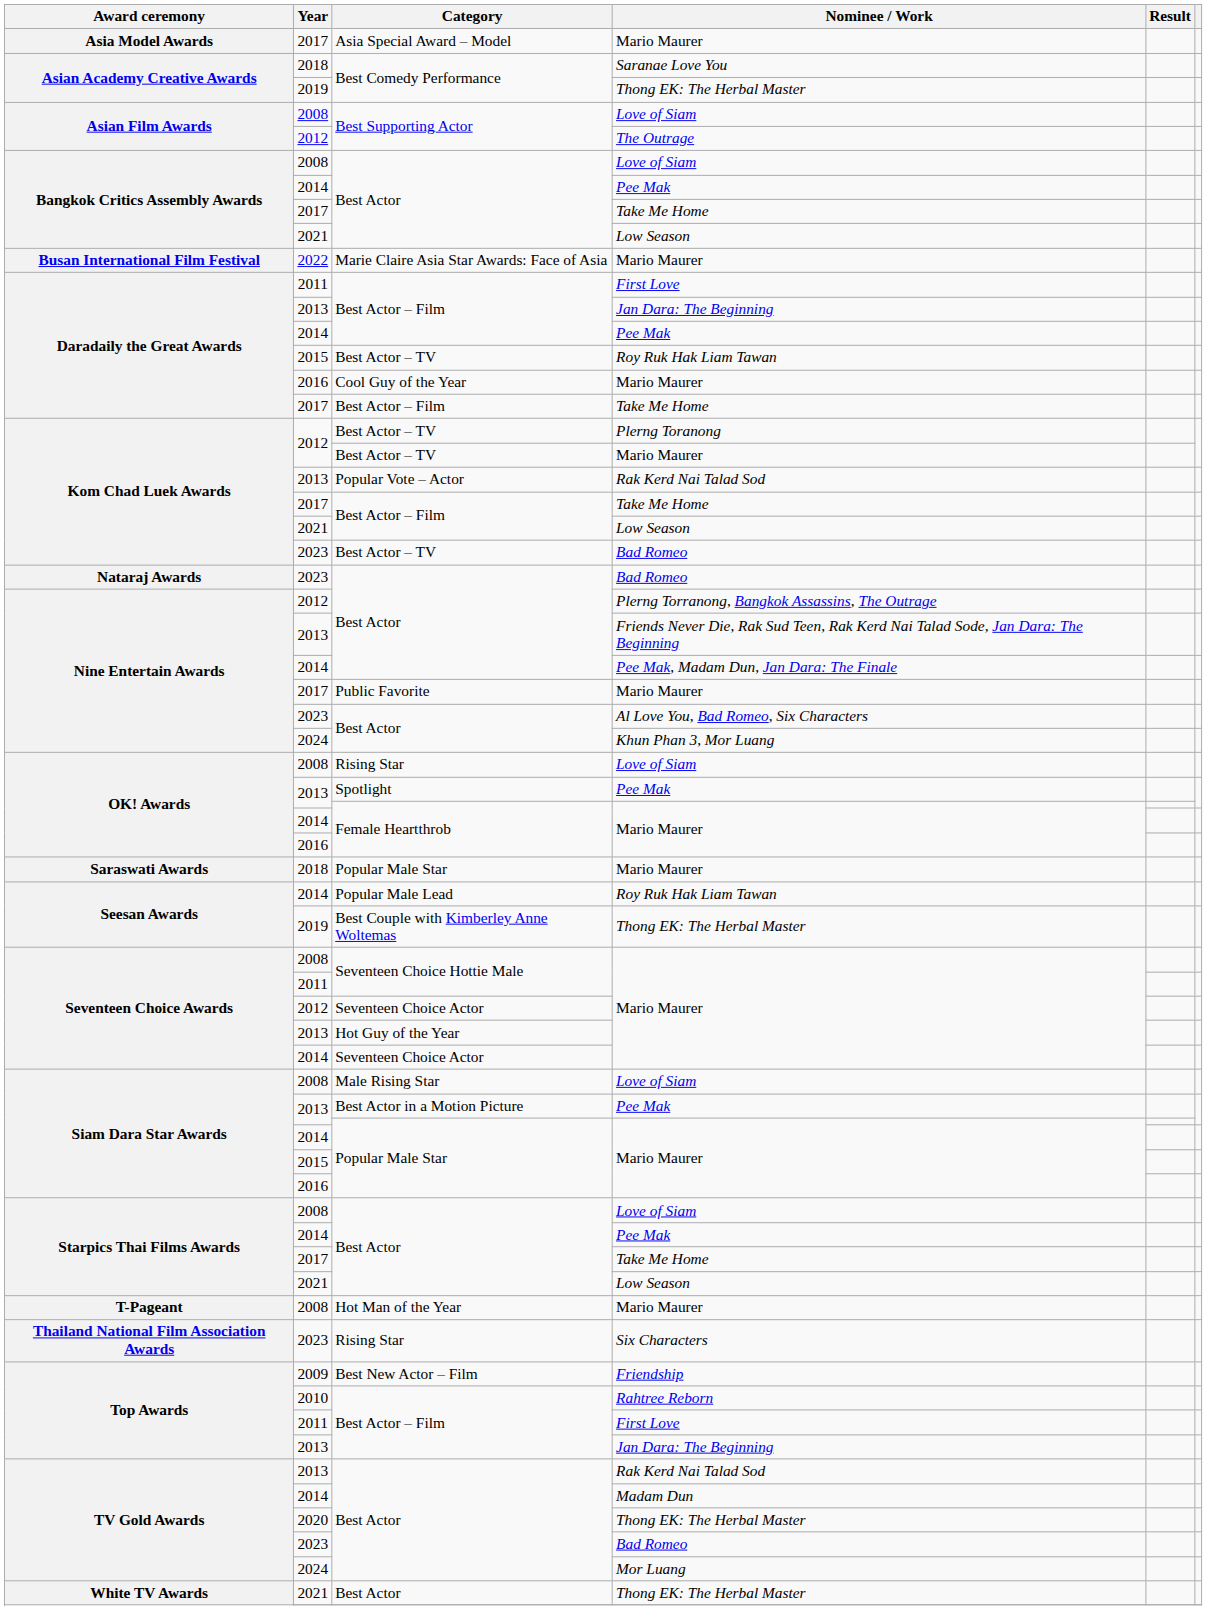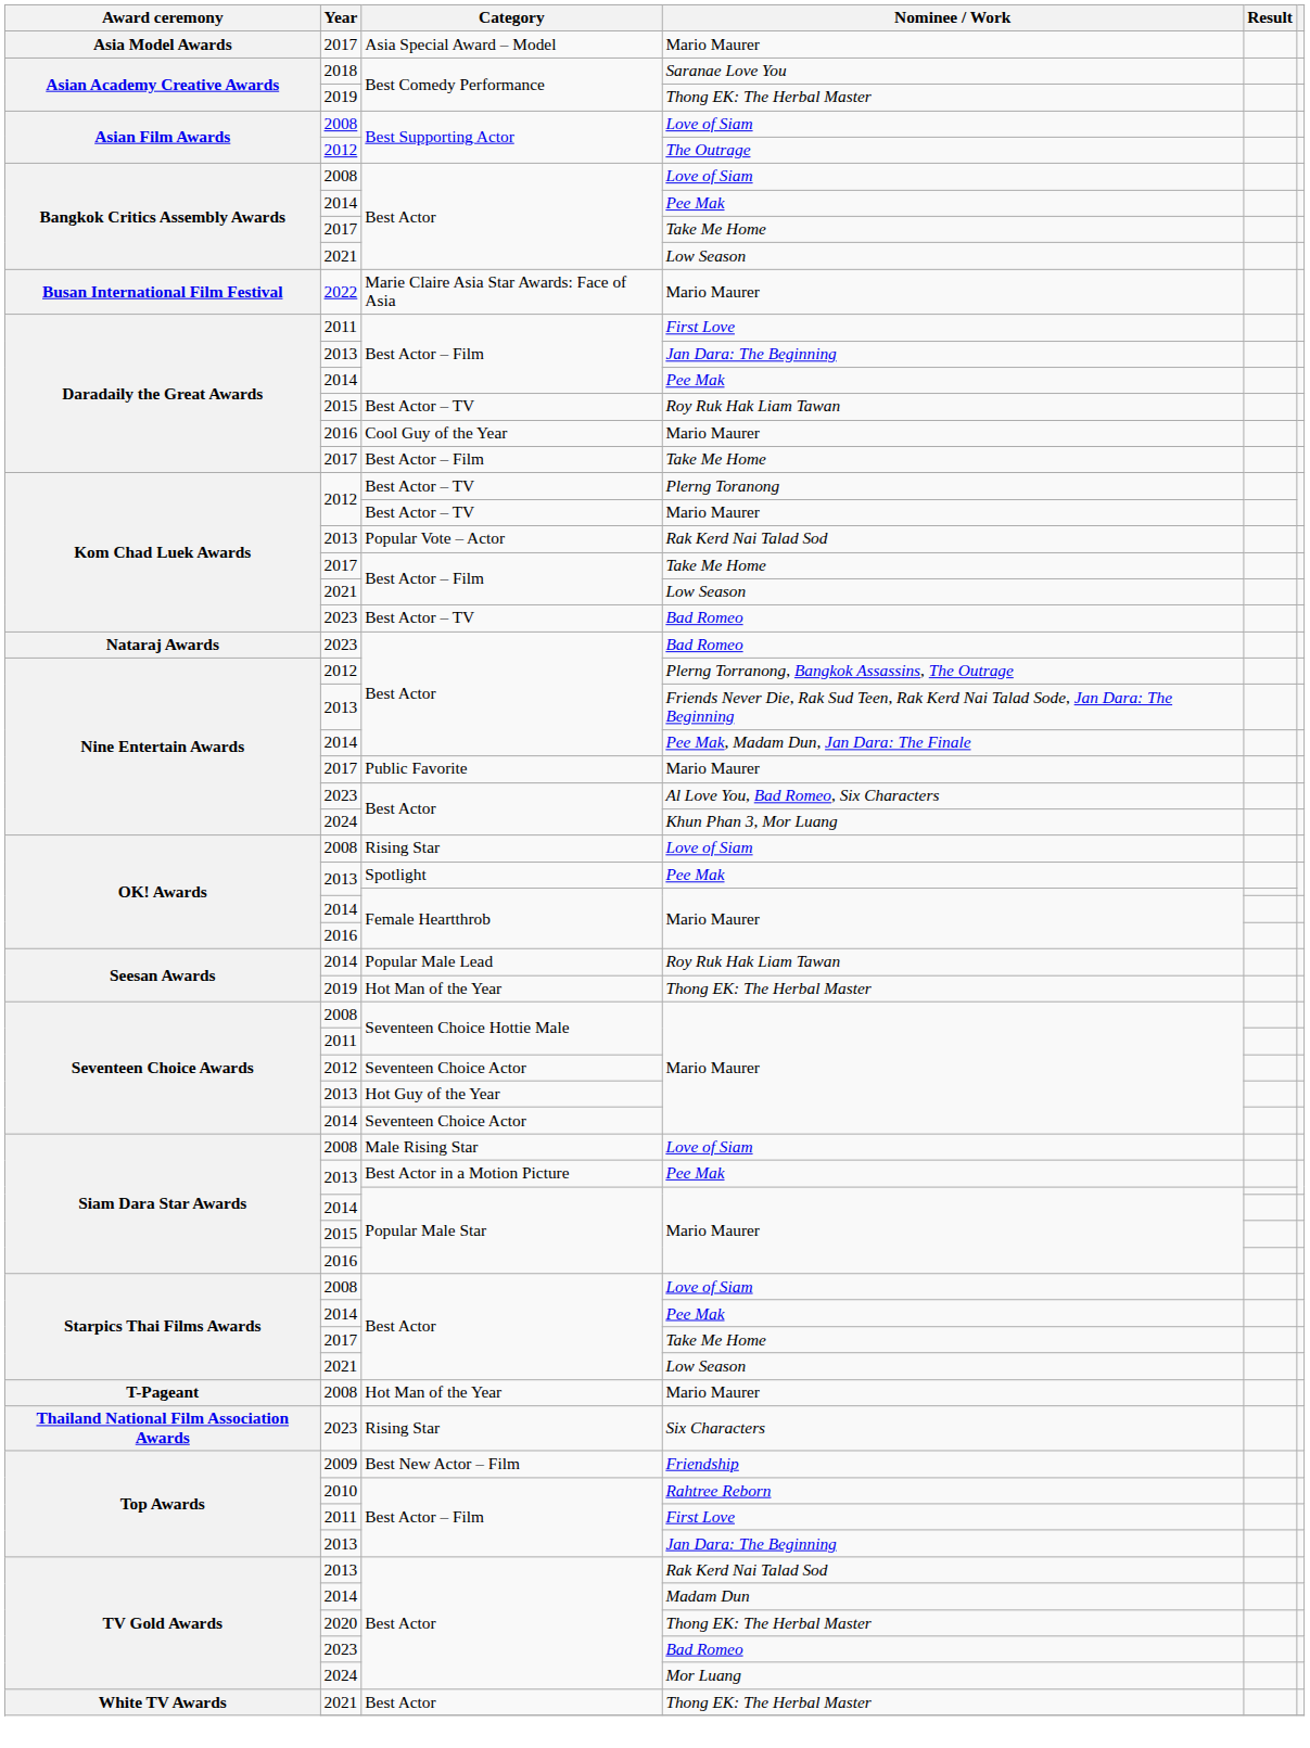- row: Saraswati Awards | 2018 | Popular Male Star | Mario Maurer
Seesan Awards / Thong EK: The Herbal Master | Category: Best Couple with Kimberley Anne Woltemas -> Hot Man of the Year
